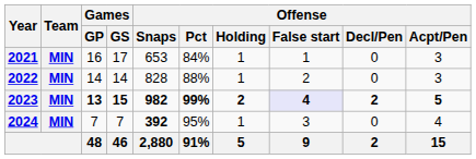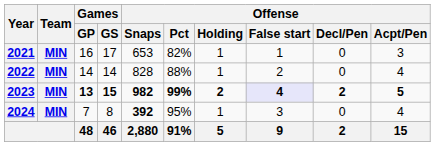2021 | Offense / Pct: 84% -> 82%
2022 | Offense / Acpt/Pen: 3 -> 4
2024 | Games / GS: 7 -> 8
